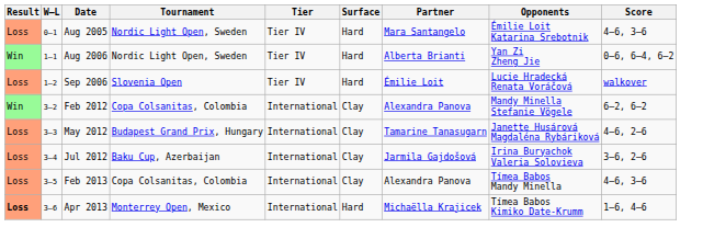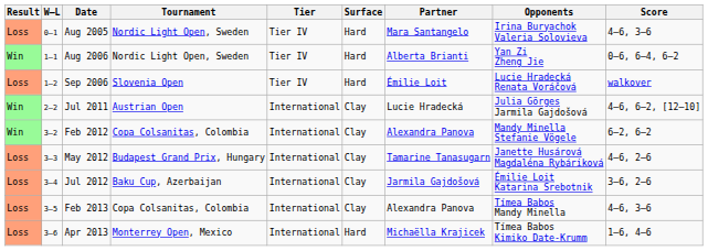Aug 2005 | Opponents: Émilie Loit Katarina Srebotnik -> Irina Buryachok Valeria Solovieva
+ row: Win | 2–2 | Jul 2011 | Austrian Open | International | Clay | Lucie Hradecká | Julia Görges Jarmila Gajdošová | 4–6, 6–2, [12–10]
Jul 2012 | Opponents: Irina Buryachok Valeria Solovieva -> Émilie Loit Katarina Srebotnik
Apr 2013 | Result: bold -> normal
